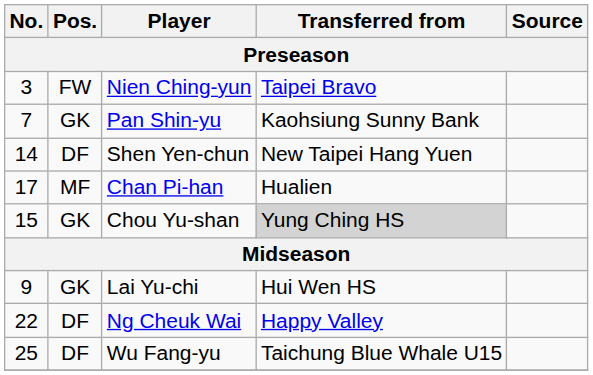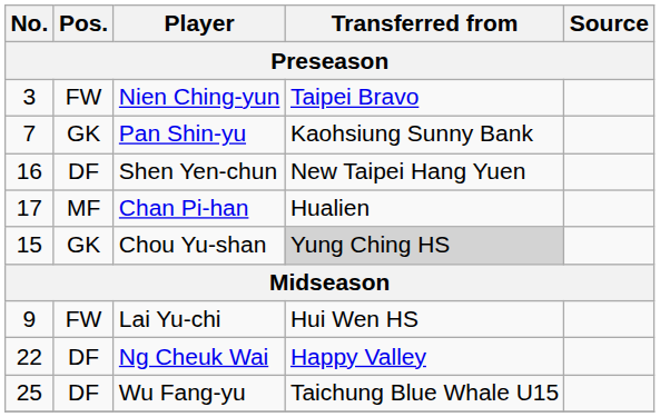Shen Yen-chun | No.: 14 -> 16
Lai Yu-chi | Pos.: GK -> FW
